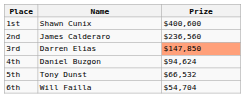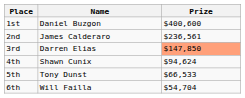1st | Name: Shawn Cunix -> Daniel Buzgon
2nd | Prize: $236,560 -> $236,561
4th | Name: Daniel Buzgon -> Shawn Cunix
5th | Prize: $66,532 -> $66,533
